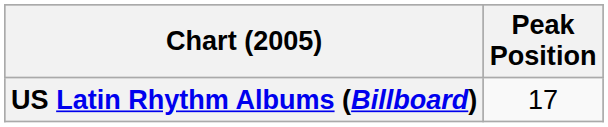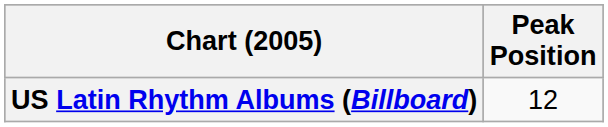US Latin Rhythm Albums (Billboard) | Peak Position: 17 -> 12
